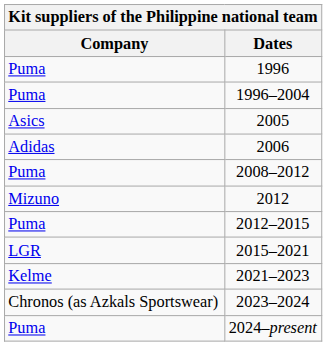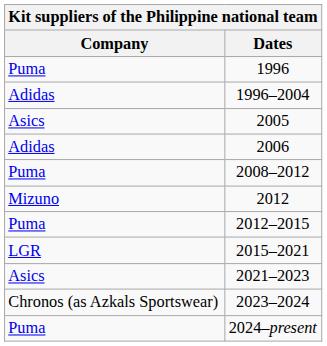1996–2004 | Company: Puma -> Adidas
2021–2023 | Company: Kelme -> Asics
